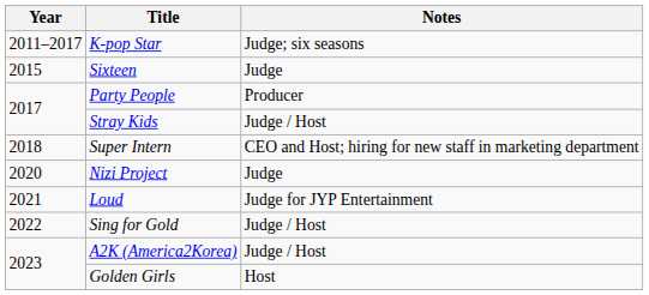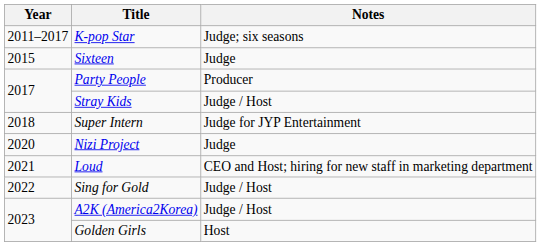Super Intern | Notes: CEO and Host; hiring for new staff in marketing department -> Judge for JYP Entertainment
Loud | Notes: Judge for JYP Entertainment -> CEO and Host; hiring for new staff in marketing department
